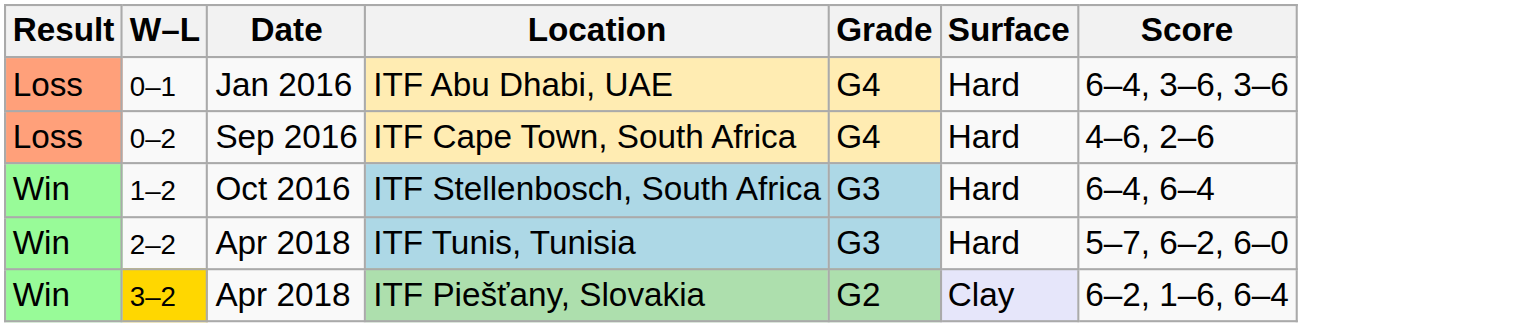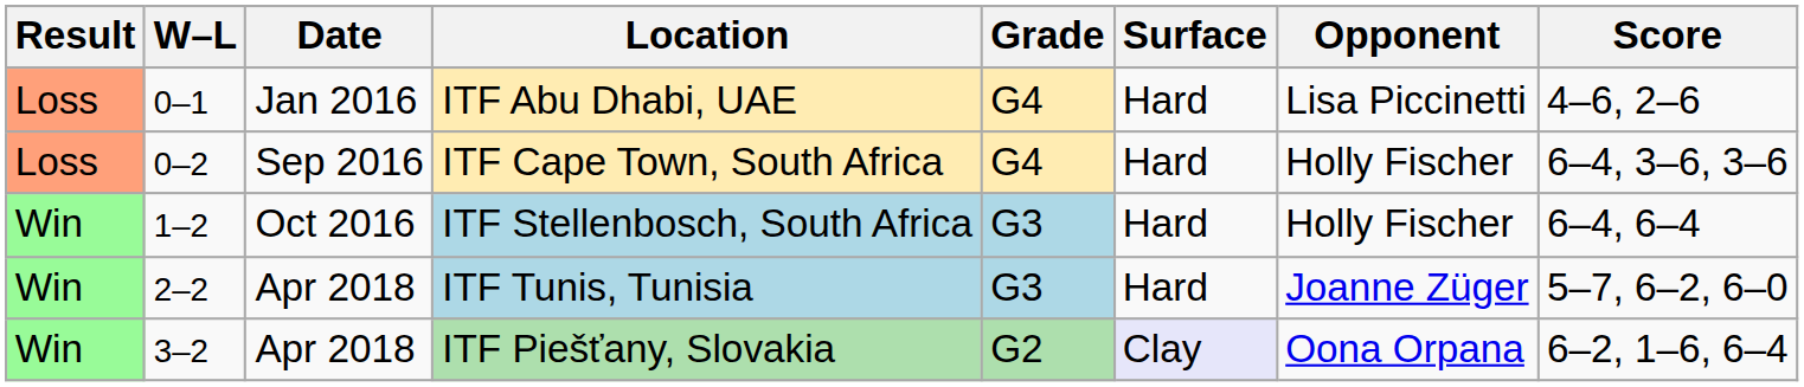+ column: Opponent | Lisa Piccinetti | Holly Fischer | Holly Fischer | Joanne Züger | Oona Orpana
ITF Abu Dhabi, UAE | Score: 6–4, 3–6, 3–6 -> 4–6, 2–6
ITF Cape Town, South Africa | Score: 4–6, 2–6 -> 6–4, 3–6, 3–6
ITF Piešťany, Slovakia | W–L: gold background -> no background
